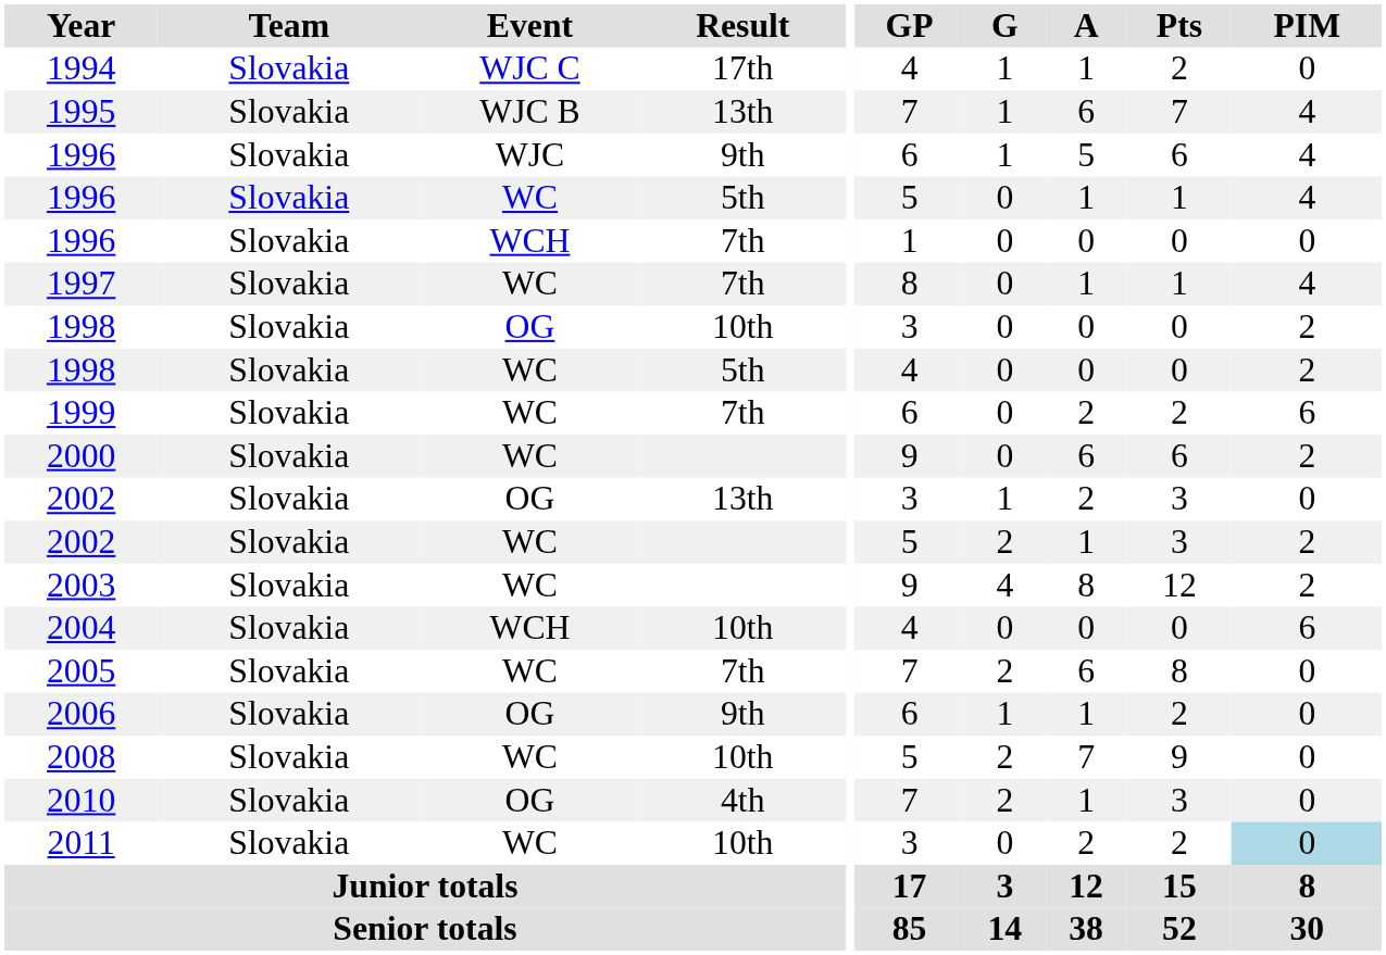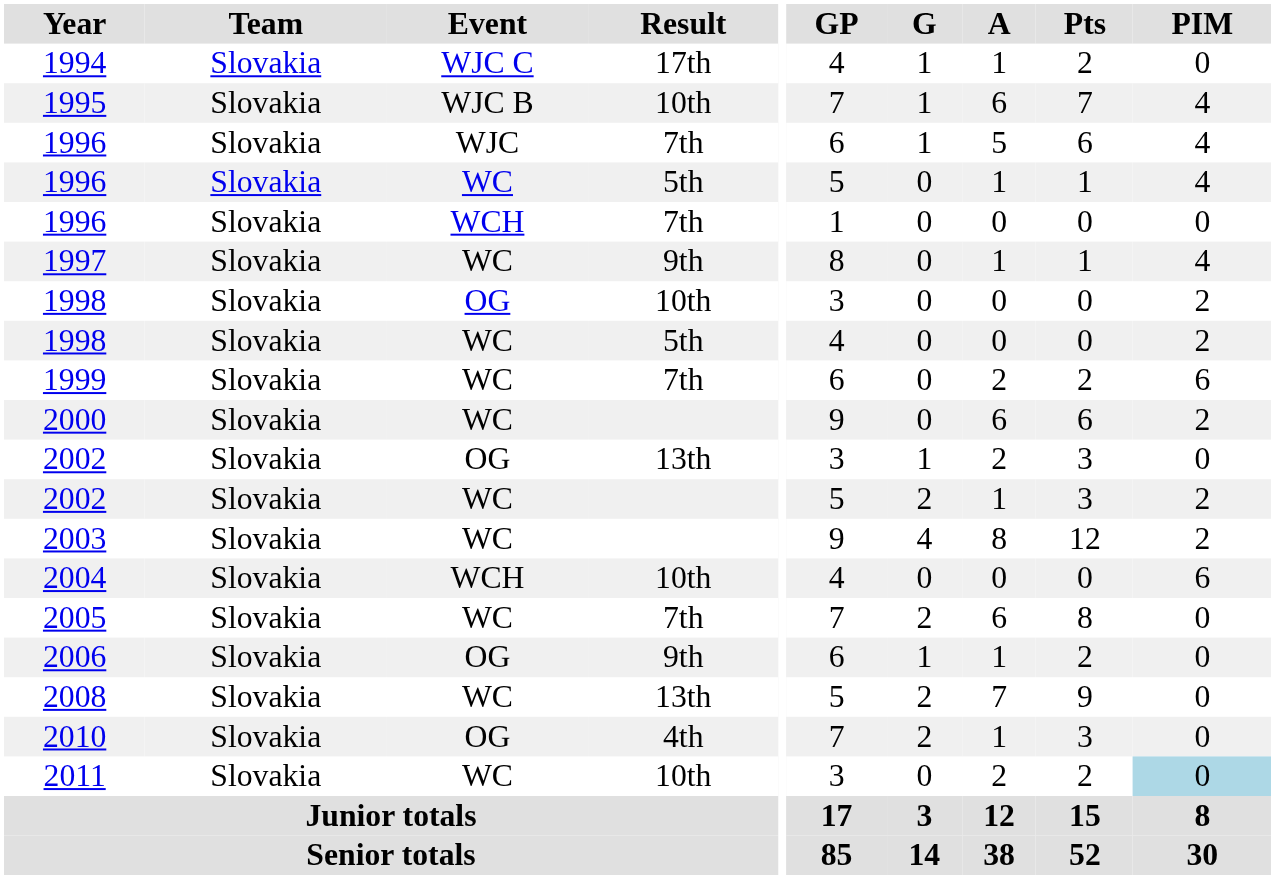1995 | Result: 13th -> 10th
1996 / WJC | Result: 9th -> 7th
1997 | Result: 7th -> 9th
2008 | Result: 10th -> 13th
